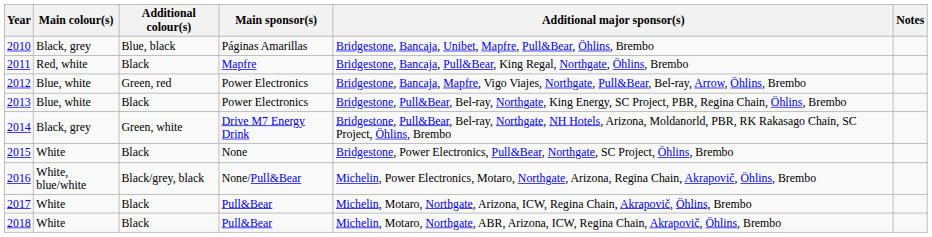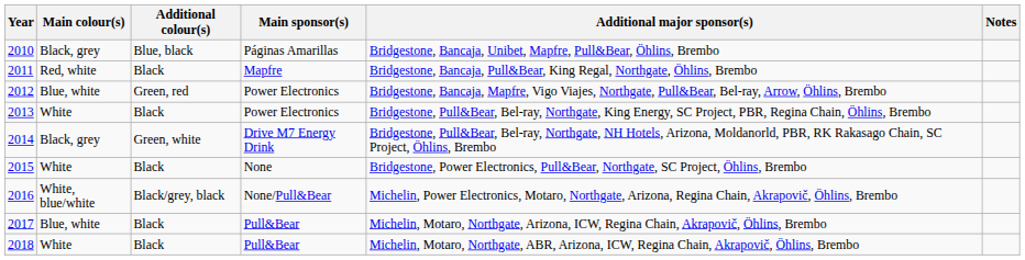2013 | Main colour(s): Blue, white -> White
2017 | Main colour(s): White -> Blue, white
